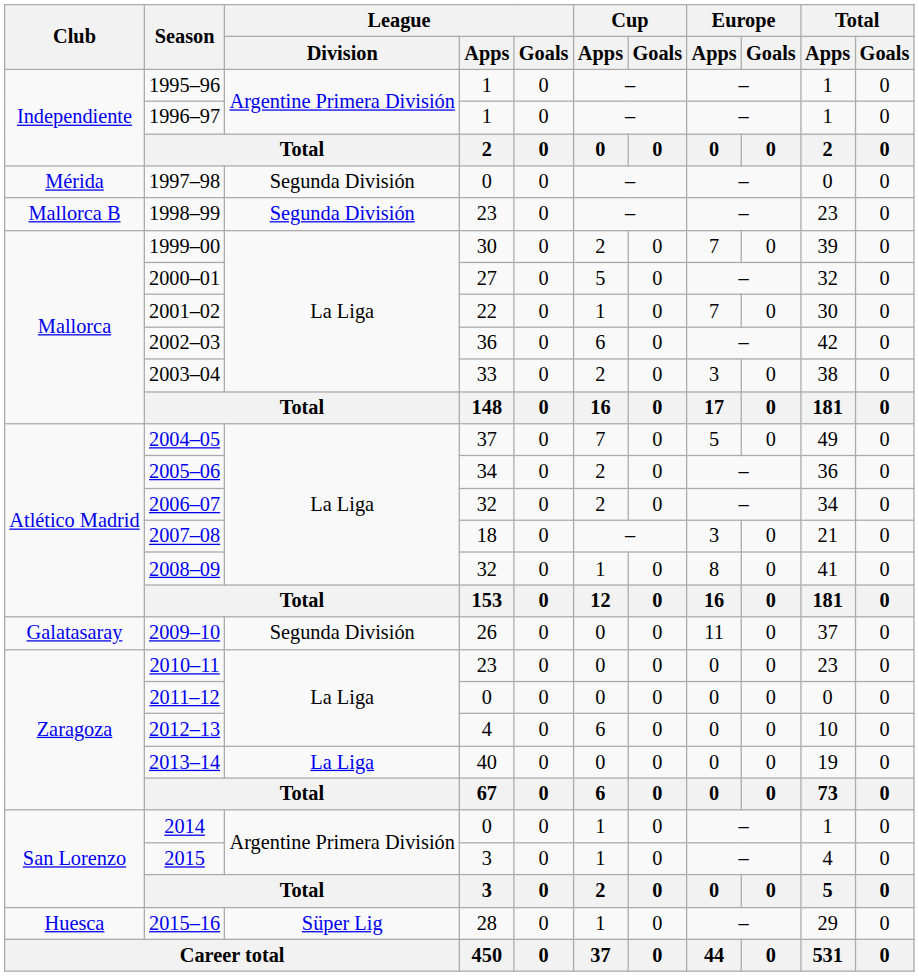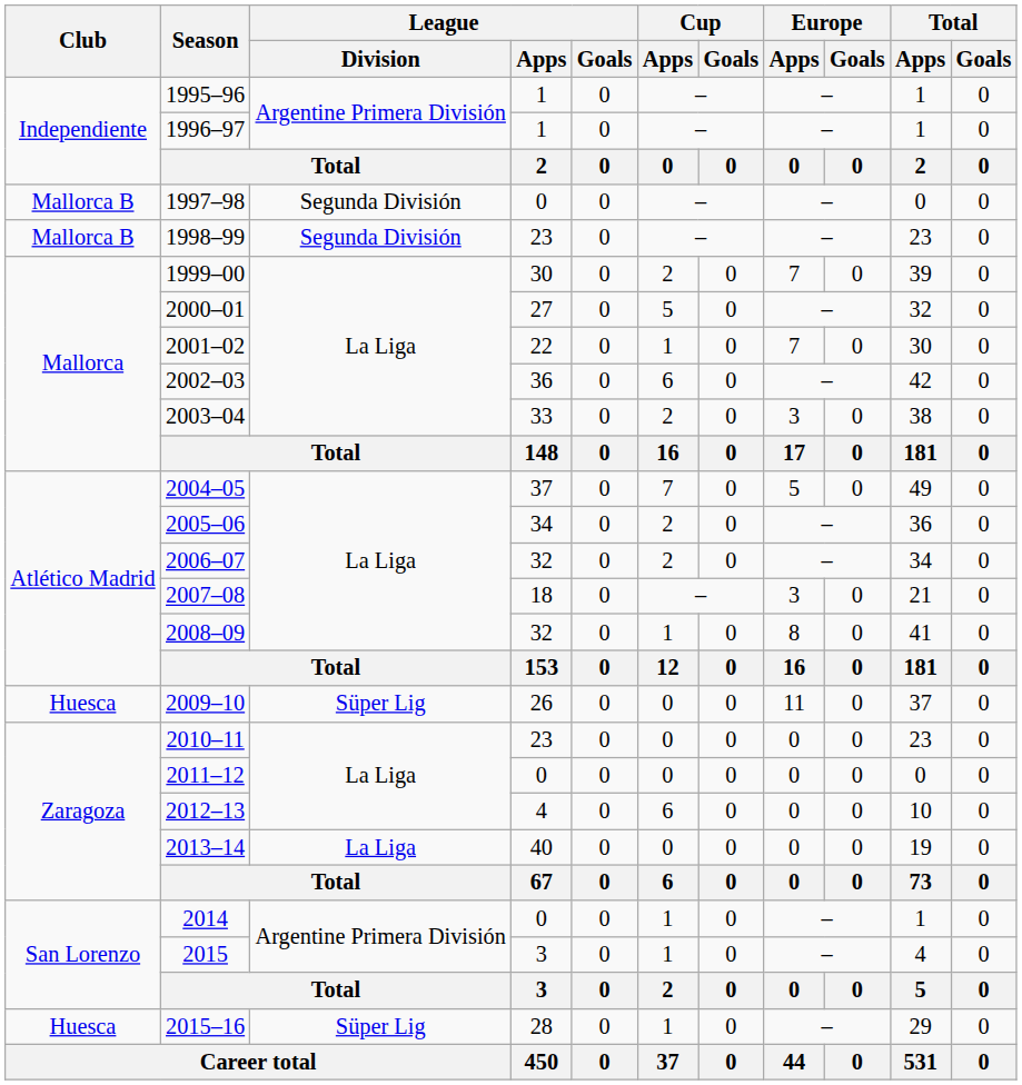1997–98 | Club: Mérida -> Mallorca B
2009–10 | Club: Galatasaray -> Huesca
2009–10 | League / Division: Segunda División -> Süper Lig
